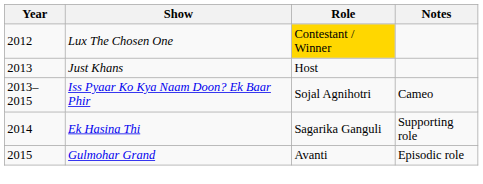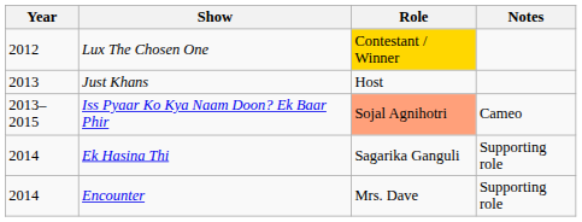Iss Pyaar Ko Kya Naam Doon? Ek Baar Phir | Role: no background -> lightsalmon background
+ row: 2014 | Encounter | Mrs. Dave | Supporting role
- row: 2015 | Gulmohar Grand | Avanti | Episodic role
